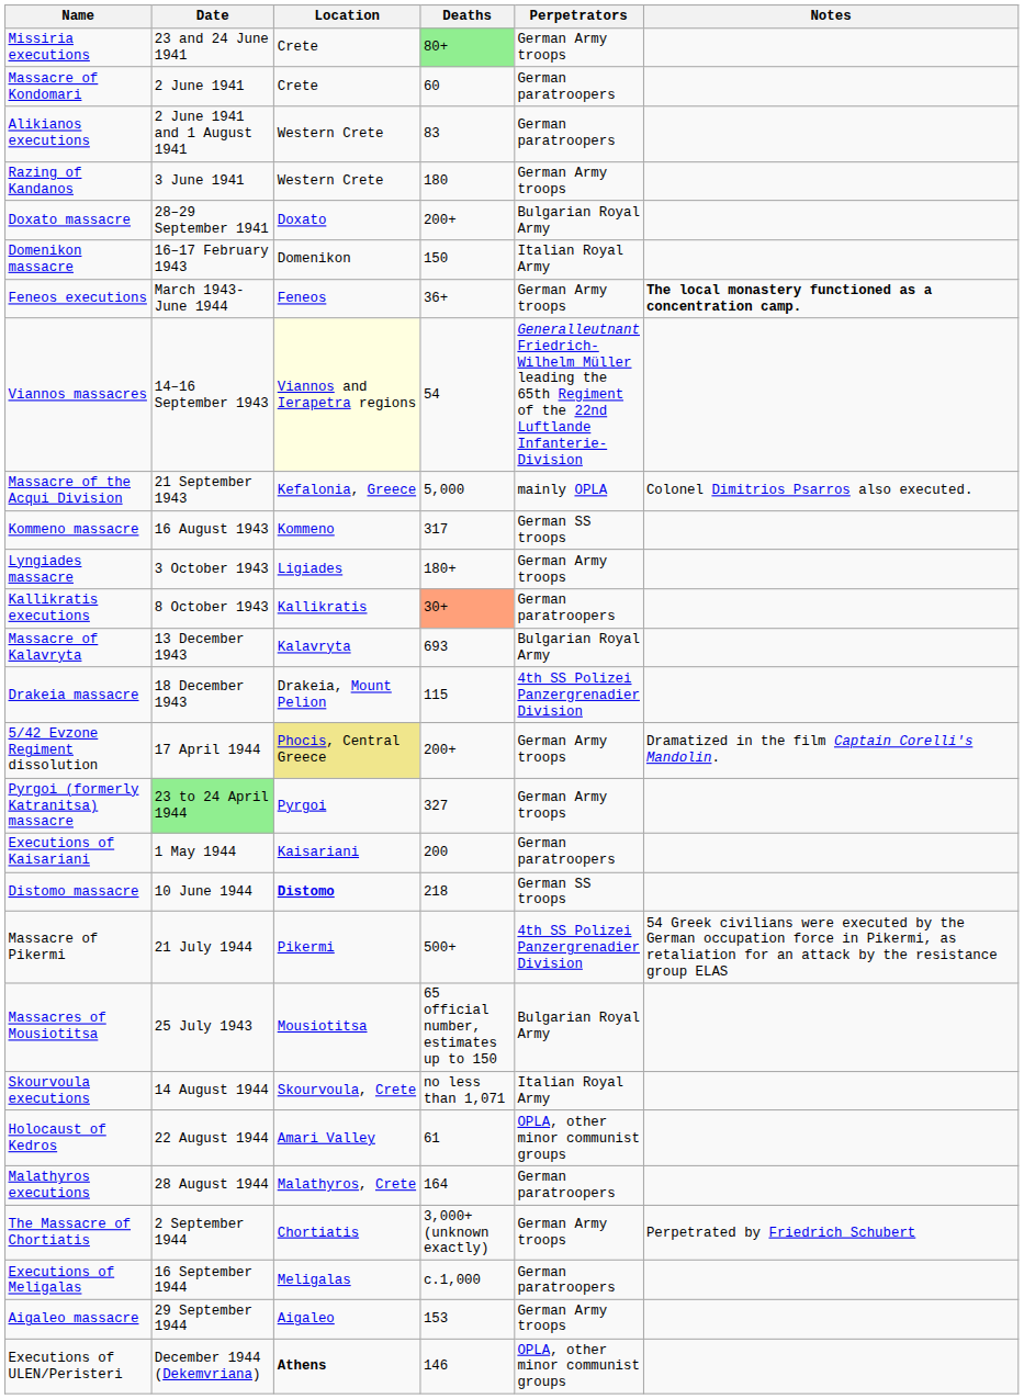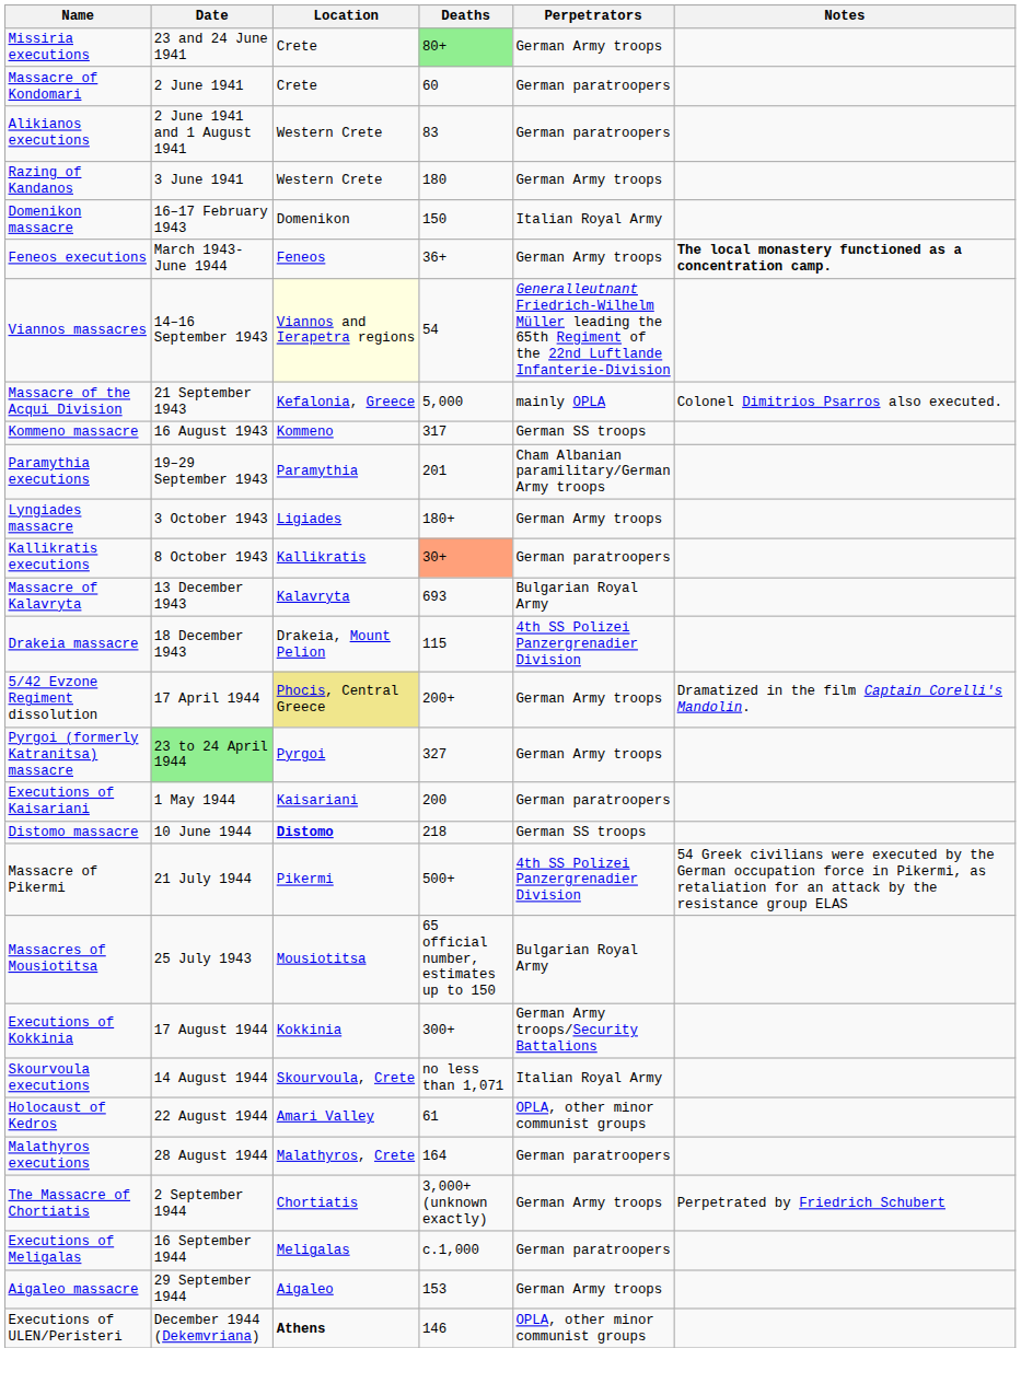- row: Doxato massacre | 28–29 September 1941 | Doxato | 200+ | Bulgarian Royal Army
+ row: Paramythia executions | 19–29 September 1943 | Paramythia | 201 | Cham Albanian paramilitary/German Army troops
+ row: Executions of Kokkinia | 17 August 1944 | Kokkinia | 300+ | German Army troops/Security Battalions
